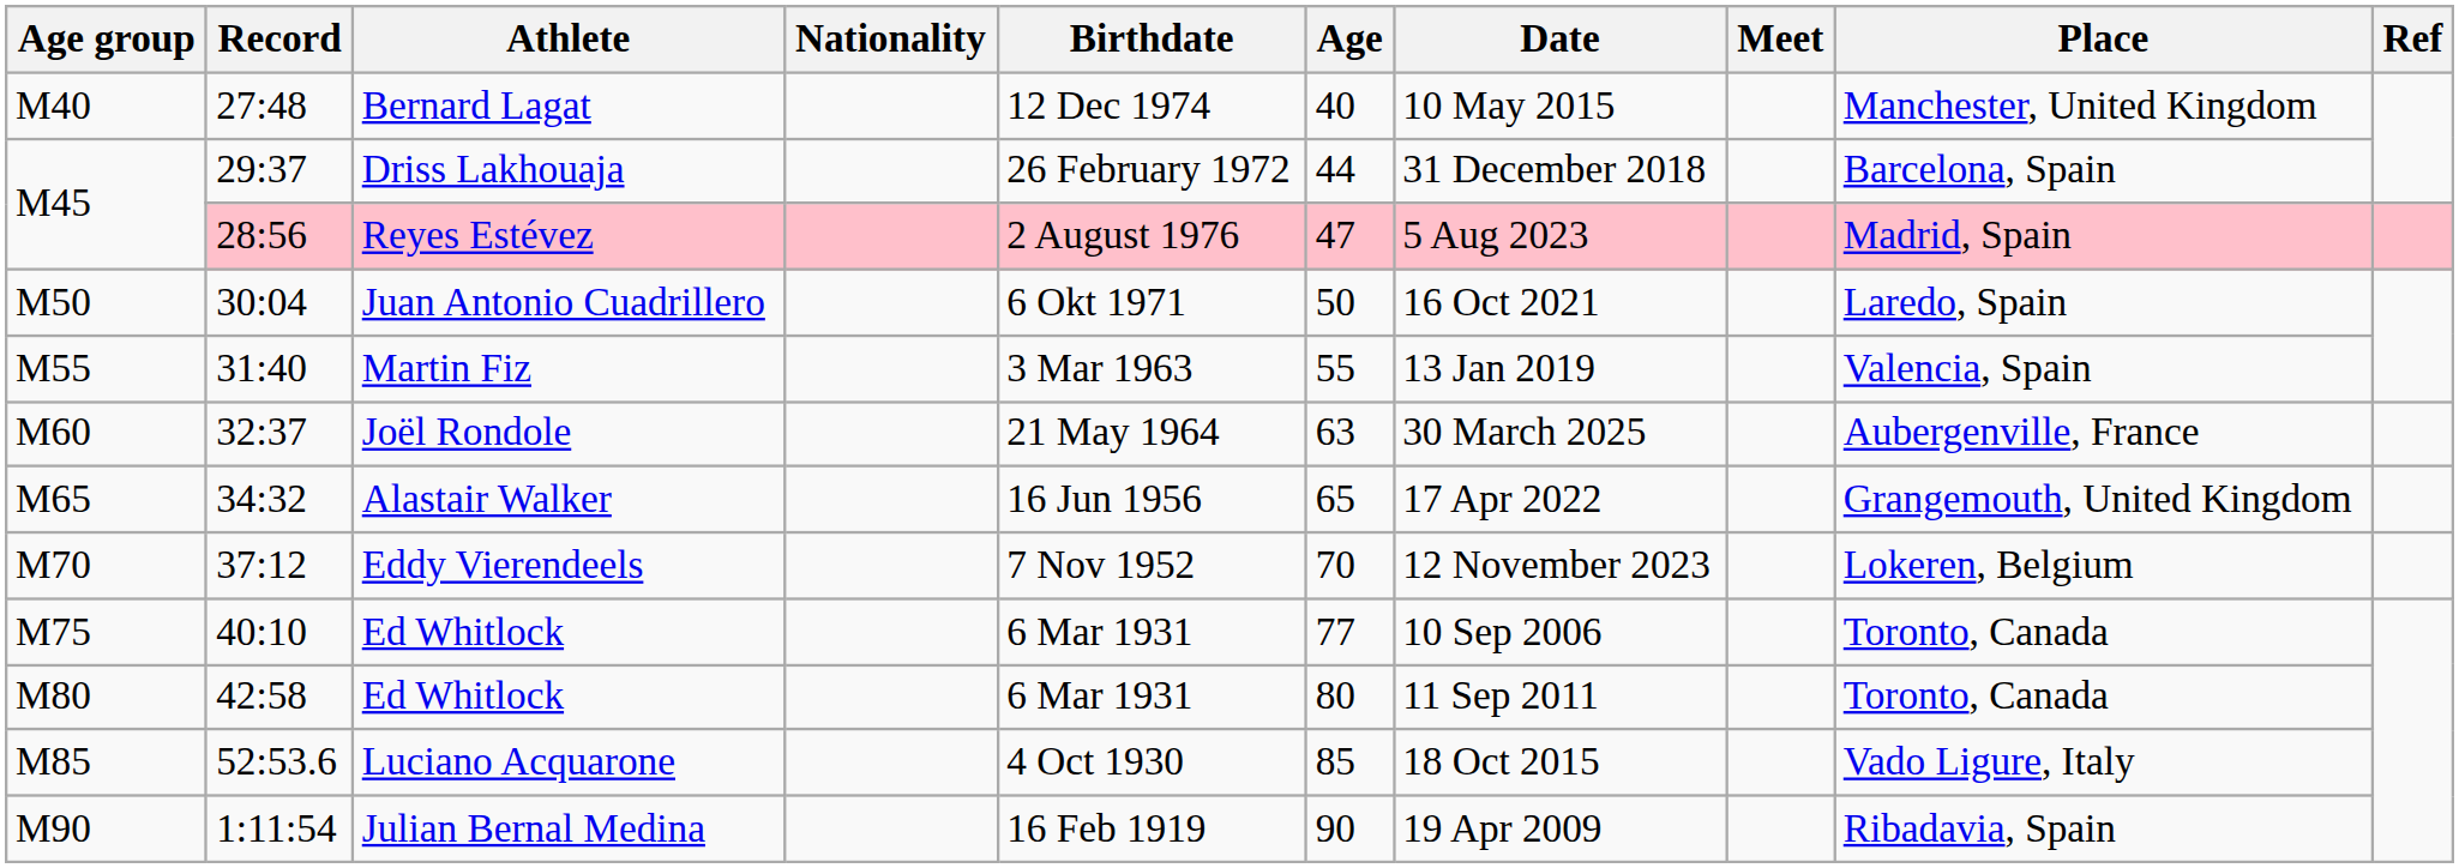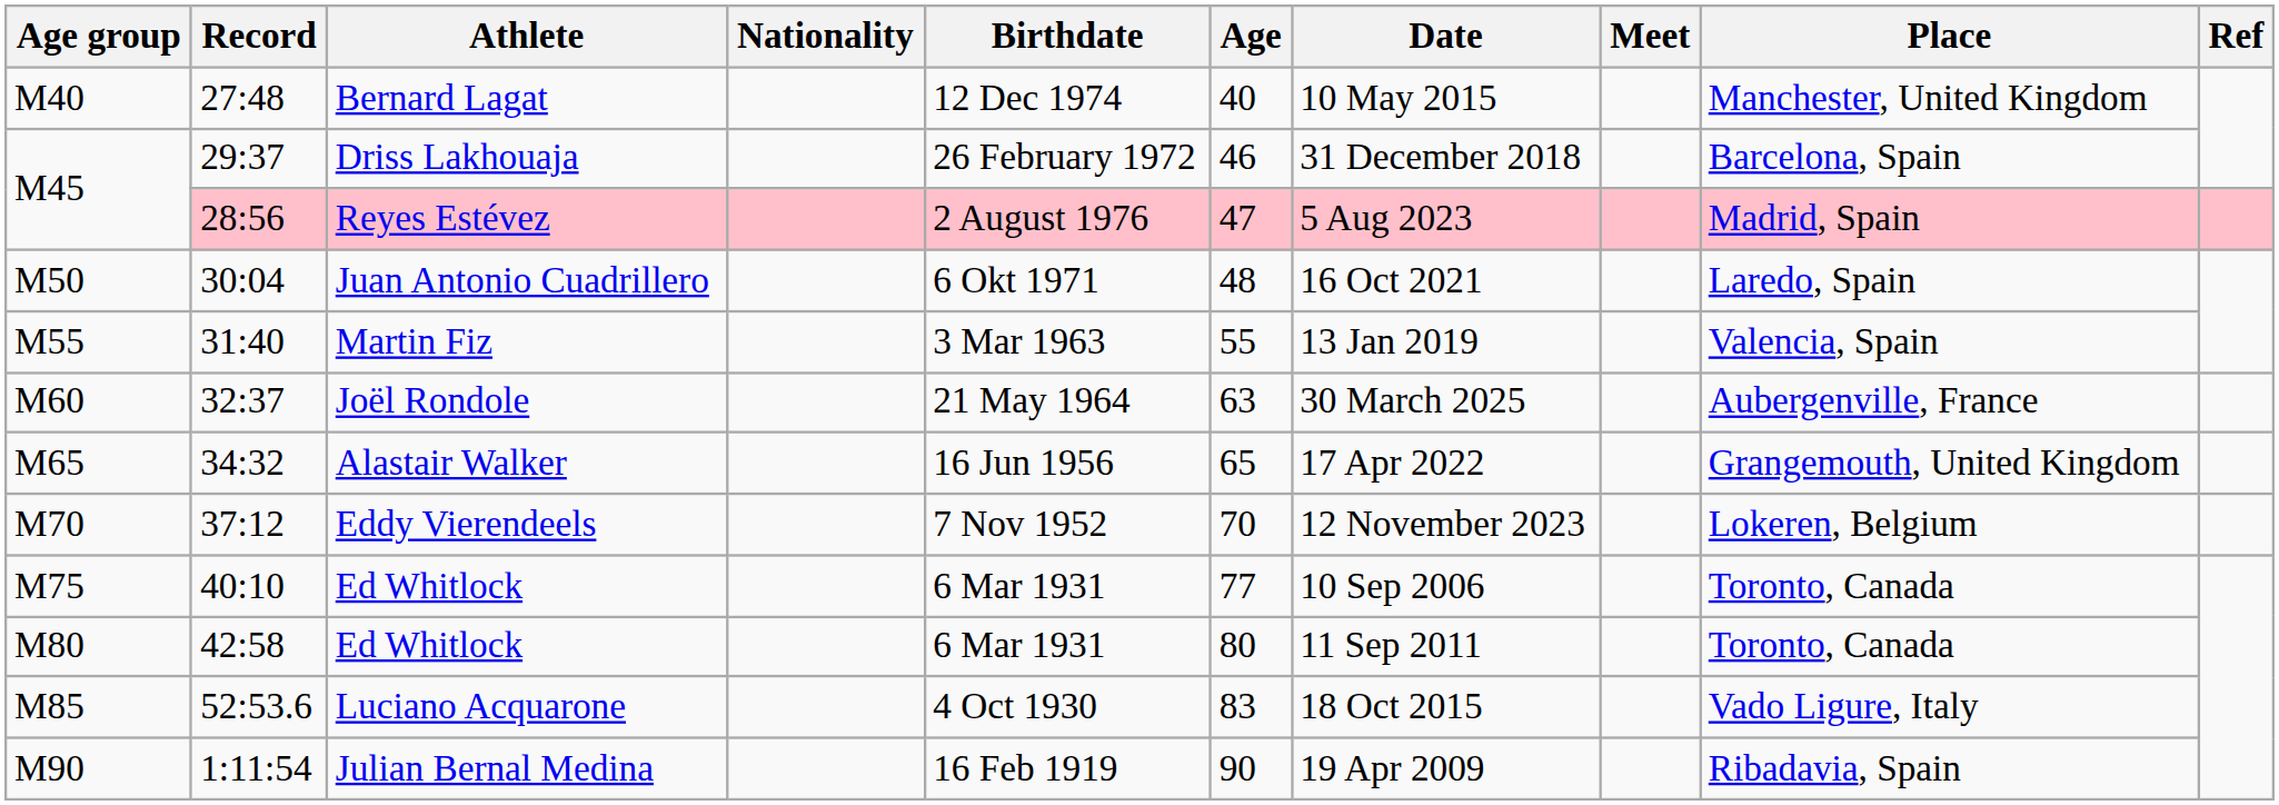Driss Lakhouaja | Age: 44 -> 46
Juan Antonio Cuadrillero | Age: 50 -> 48
Luciano Acquarone | Age: 85 -> 83
